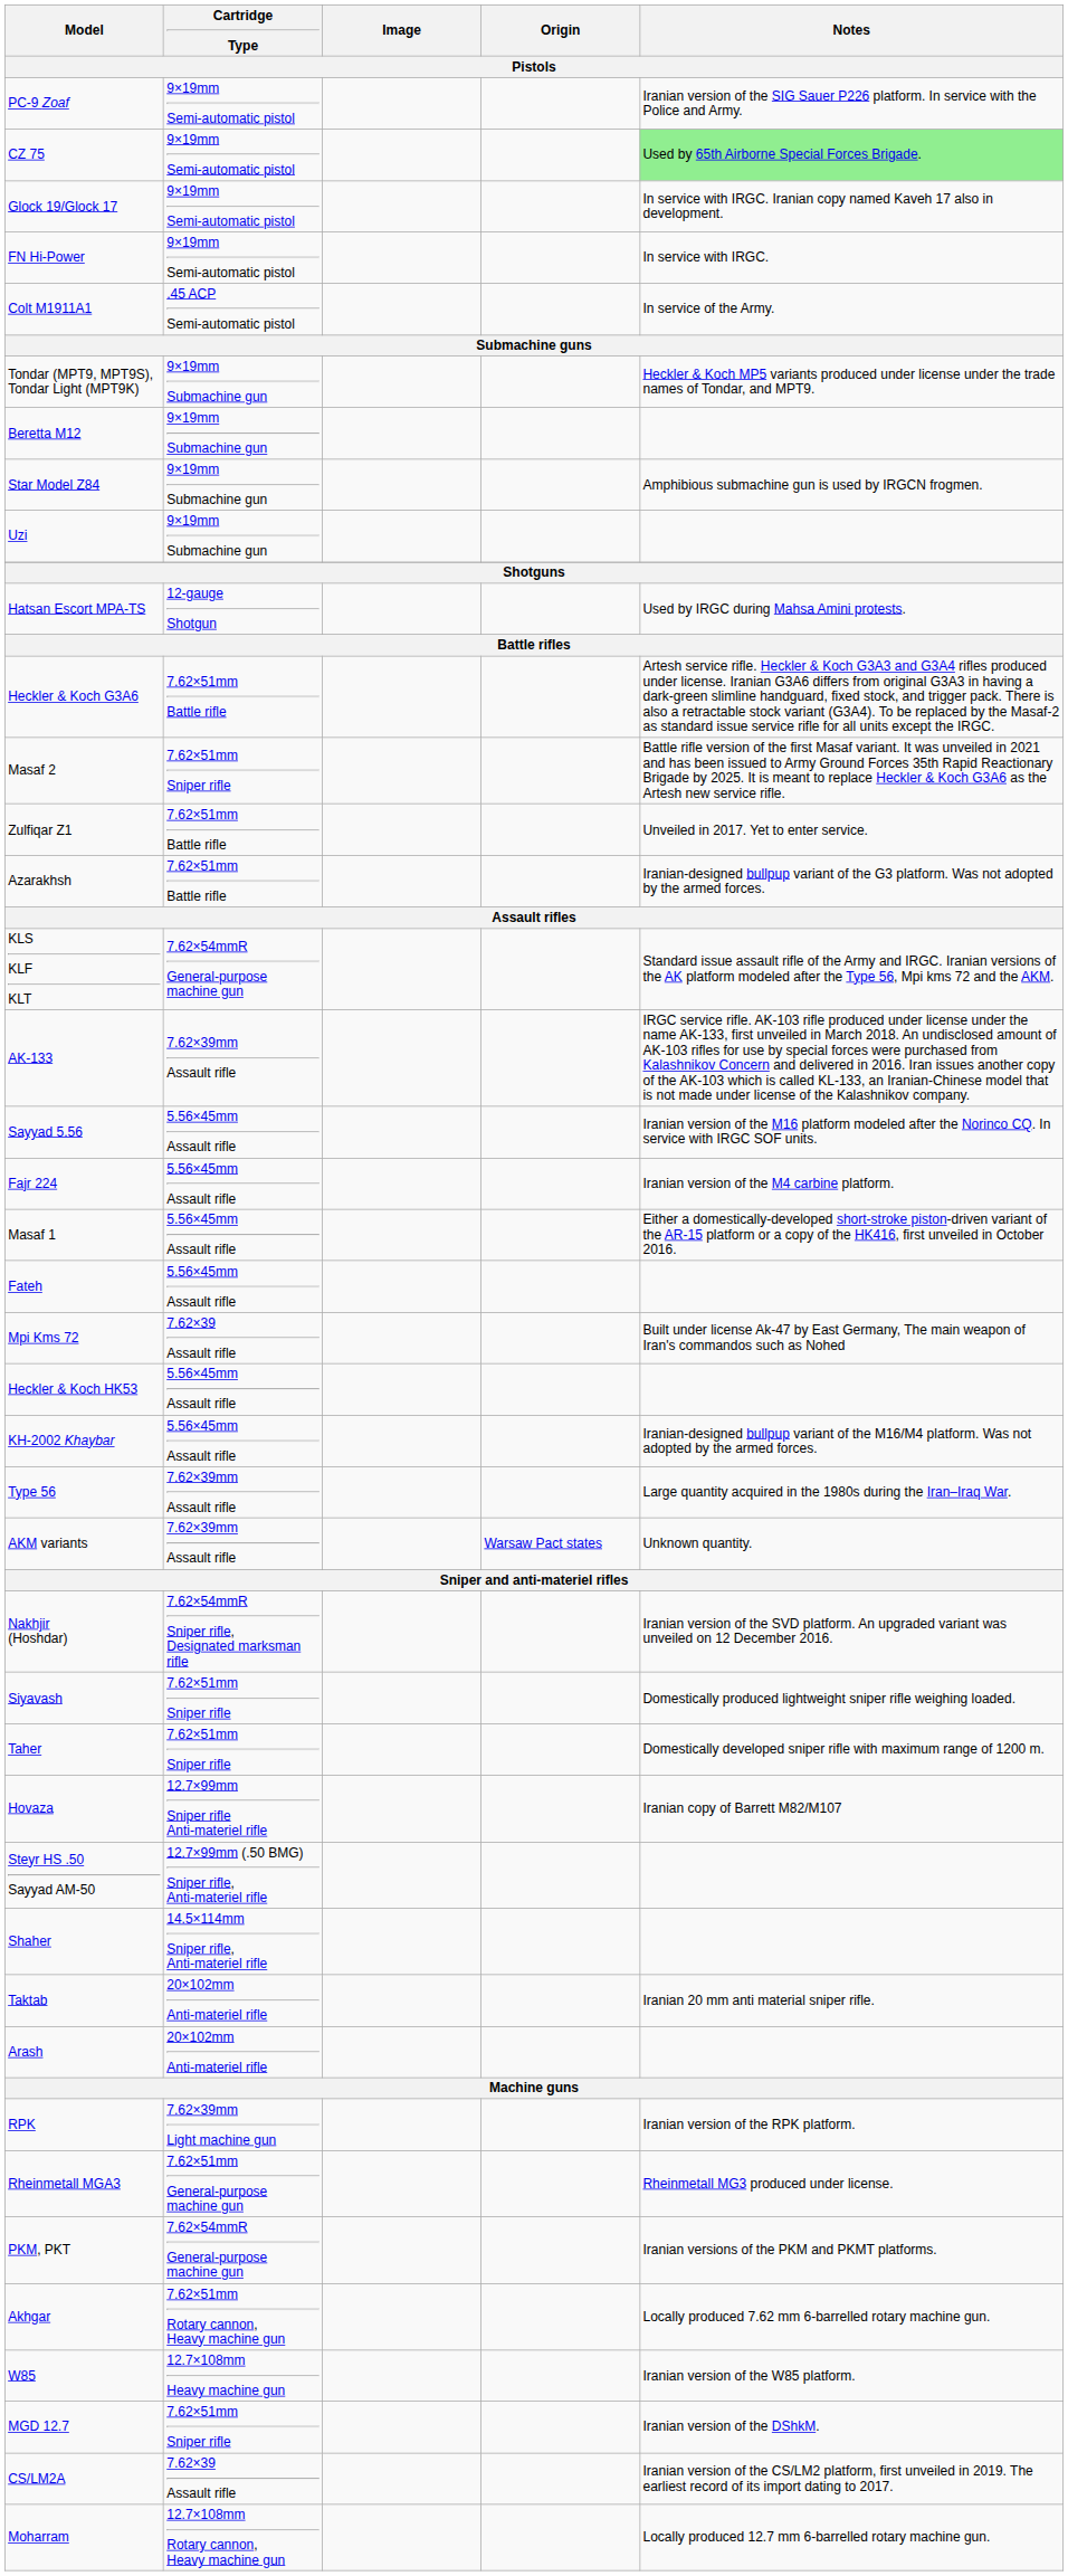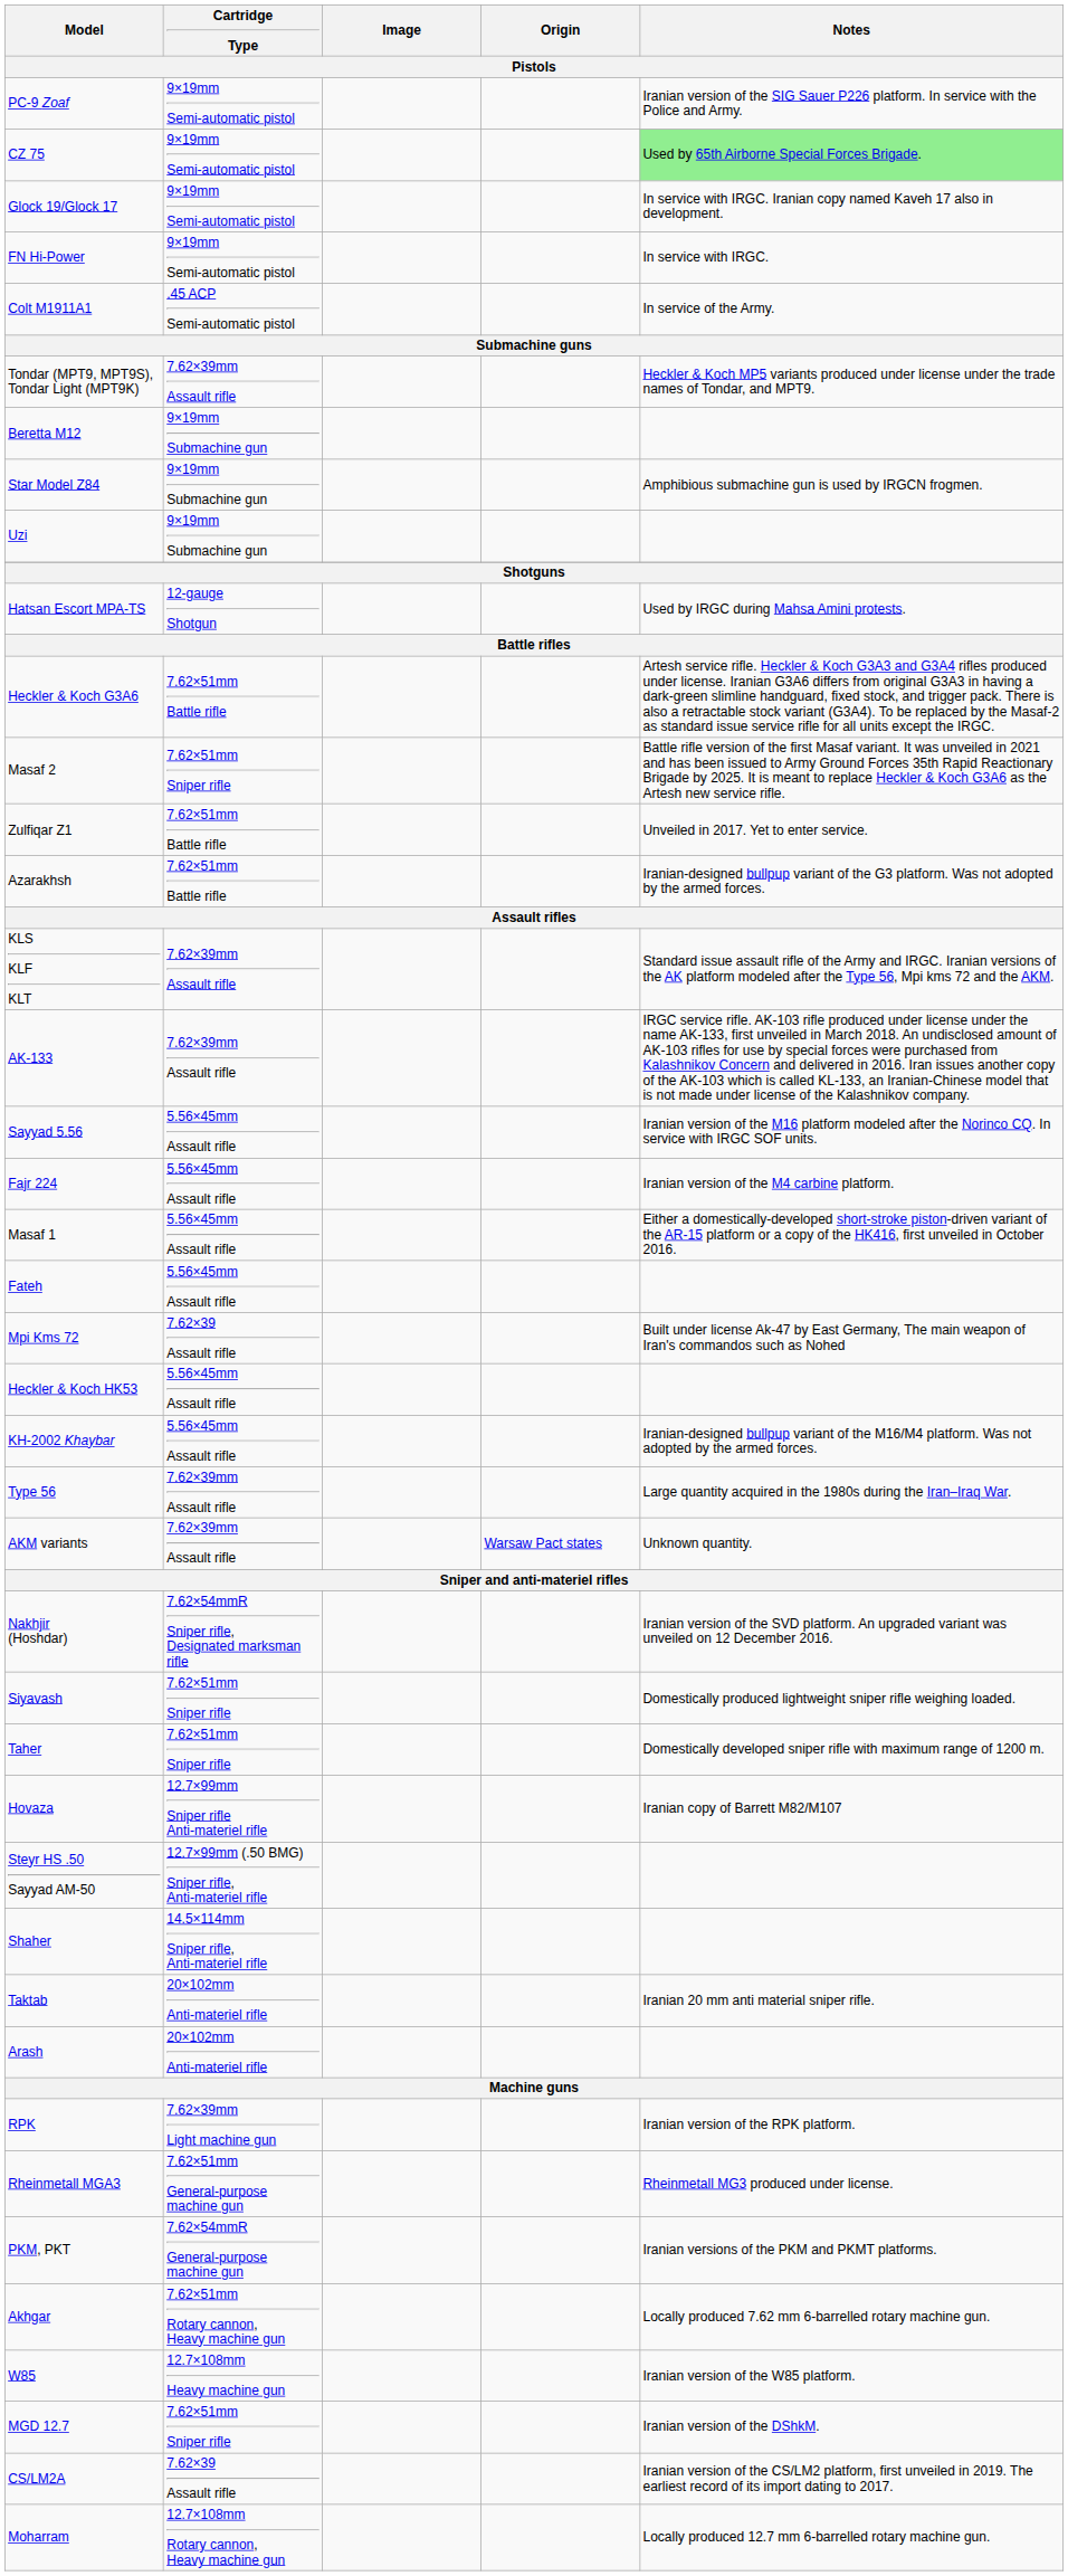Tondar (MPT9, MPT9S), Tondar Light (MPT9K) | Cartridge Type: 9×19mm Submachine gun -> 7.62×39mm Assault rifle
KLS KLF KLT | Cartridge Type: 7.62×54mmR General-purpose machine gun -> 7.62×39mm Assault rifle
